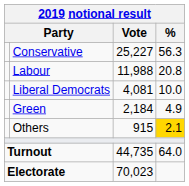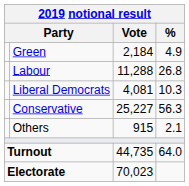rows swapped: Conservative <-> Green
Labour | Vote: 11,988 -> 11,288
Labour | %: 20.8 -> 26.8
Liberal Democrats | %: 10.0 -> 10.3
Others | %: gold background -> no background
